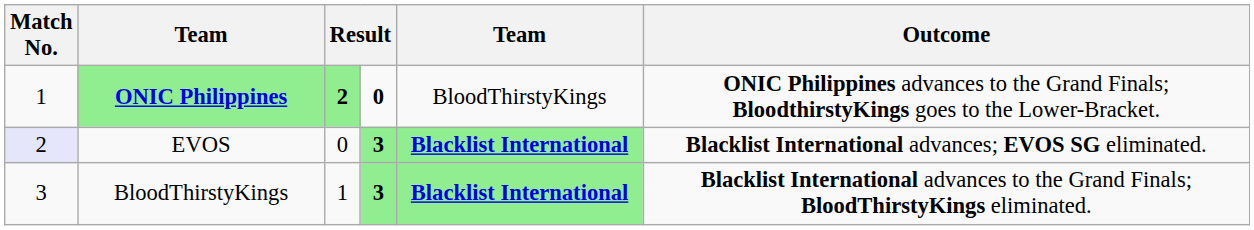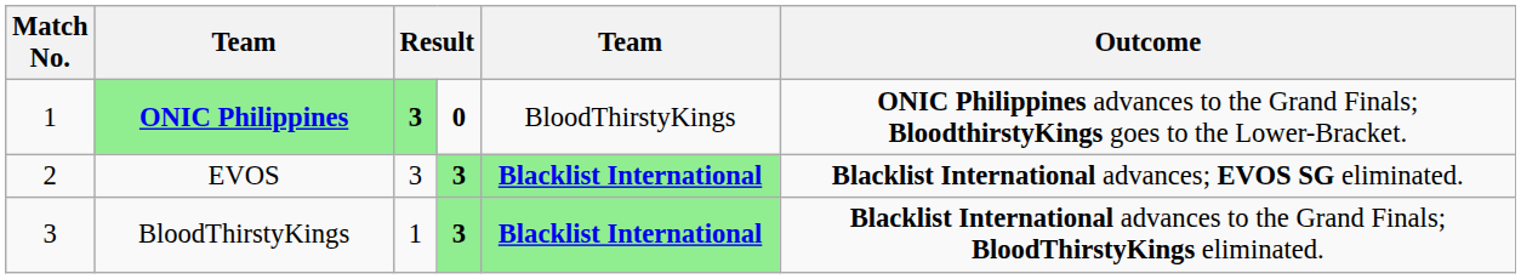ONIC Philippines | column 3: 2 -> 3
EVOS | Match No.: lavender background -> no background
EVOS | column 3: 0 -> 3
